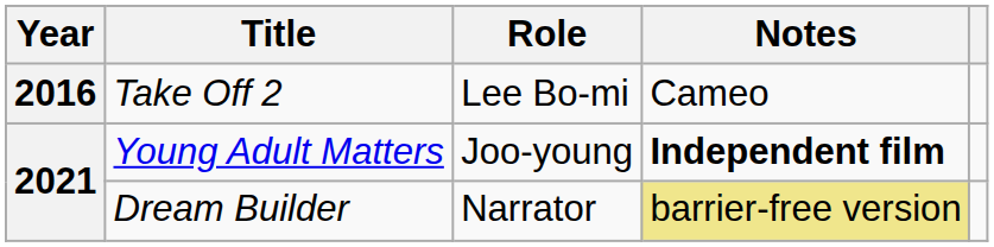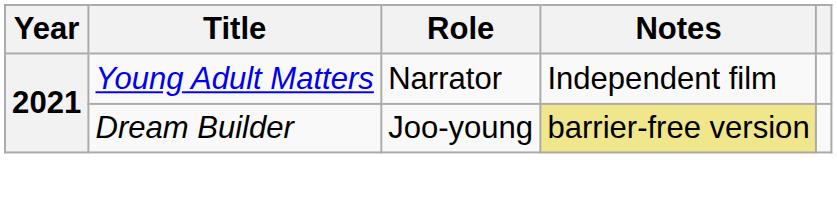- row: 2016 | Take Off 2 | Lee Bo-mi | Cameo
Young Adult Matters | Role: Joo-young -> Narrator
Young Adult Matters | Notes: bold -> normal
Dream Builder | Role: Narrator -> Joo-young
